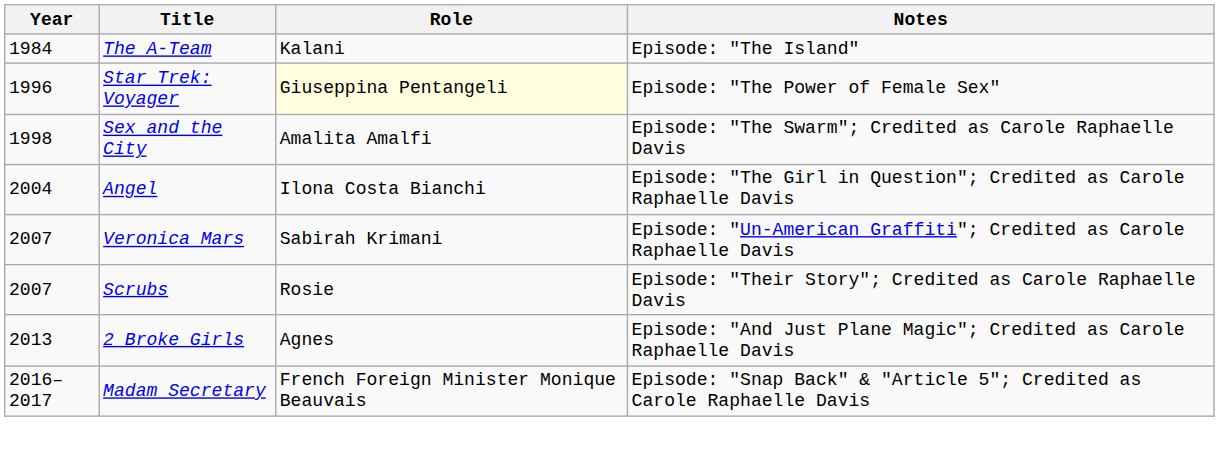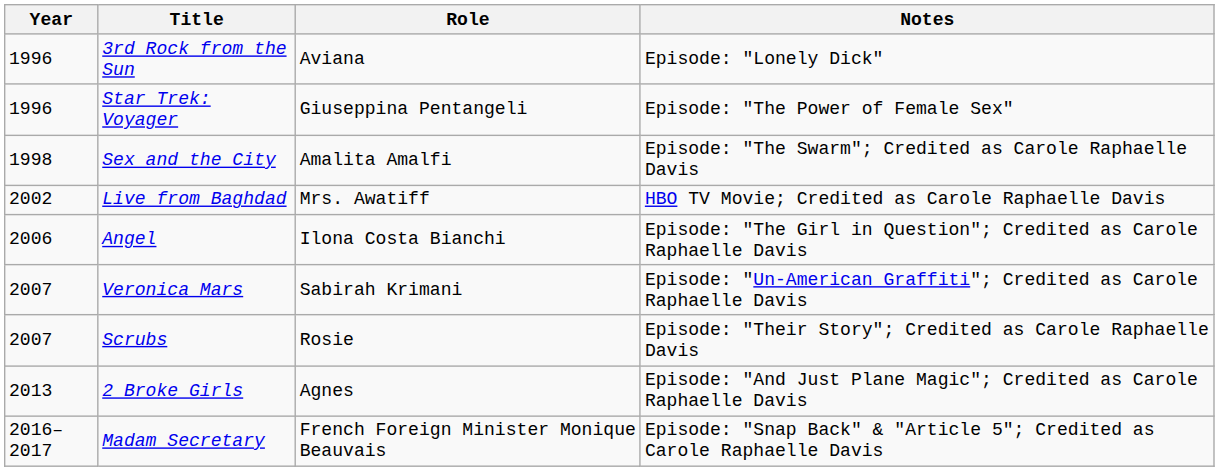- row: 1984 | The A-Team | Kalani | Episode: "The Island"
+ row: 1996 | 3rd Rock from the Sun | Aviana | Episode: "Lonely Dick"
Star Trek: Voyager | Role: lightyellow background -> no background
+ row: 2002 | Live from Baghdad | Mrs. Awatiff | HBO TV Movie; Credited as Carole Raphaelle Davis
Angel | Year: 2004 -> 2006
